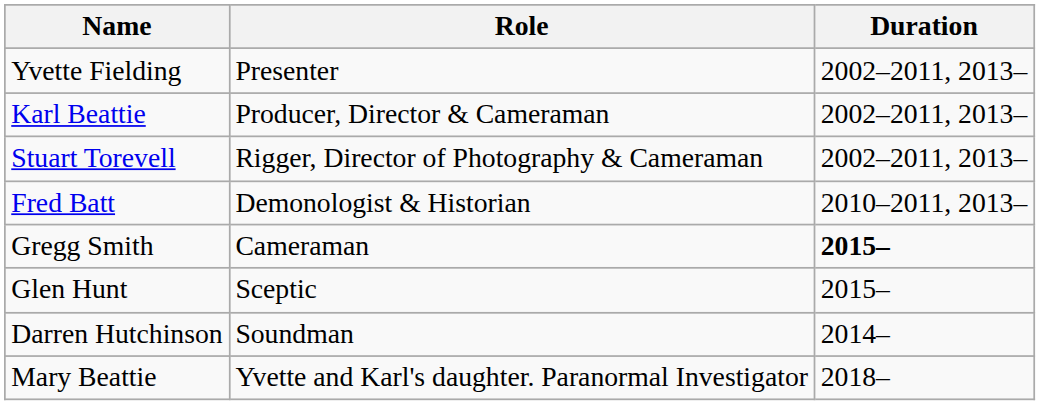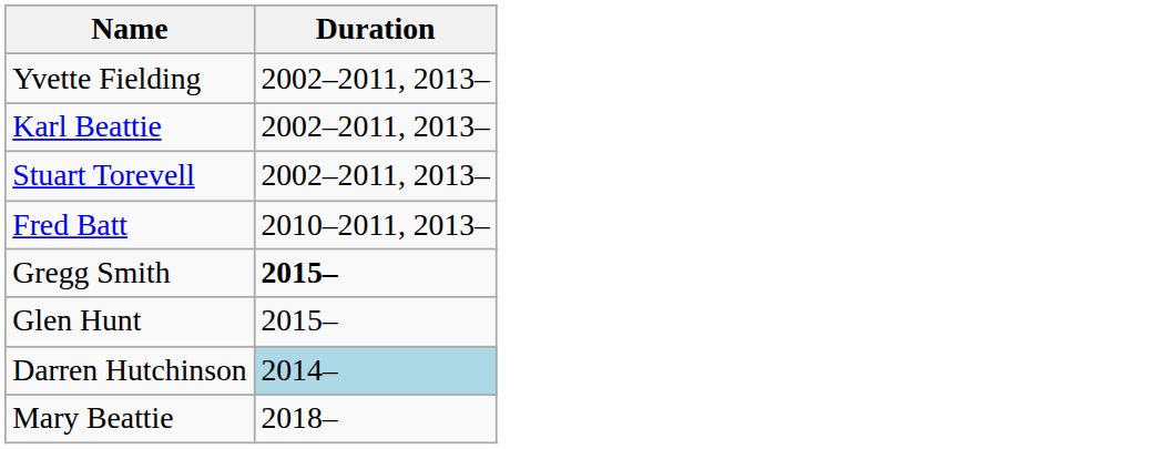- column: Role | Presenter | Producer, Director & Cameraman | Rigger, Director of Photography & Cameraman | Demonologist & Historian | Cameraman | Sceptic | Soundman | Yvette and Karl's daughter. Paranormal Investigator
Darren Hutchinson | Duration: no background -> lightblue background
